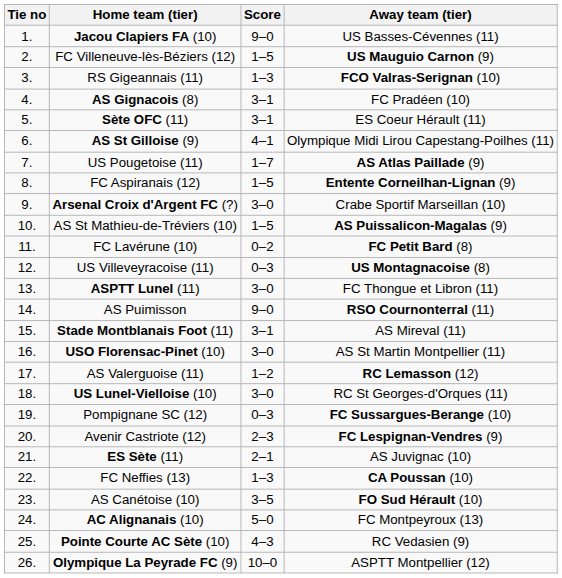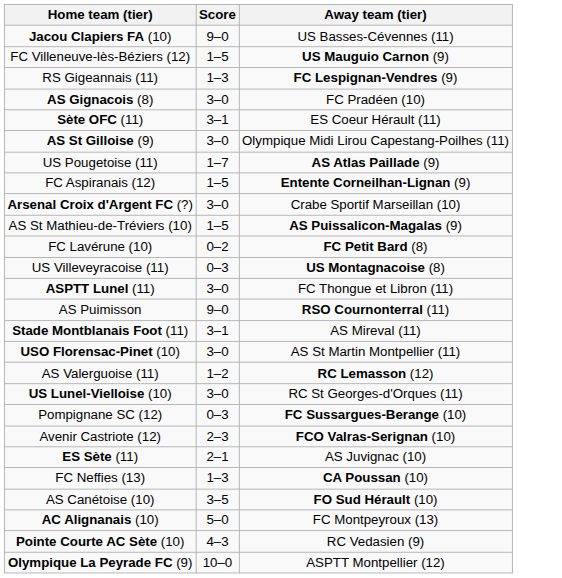- column: Tie no | 1. | 2. | 3. | 4. | 5. | 6. | 7. | 8. | 9. | 10. | 11. | 12. | 13. | 14. | 15. | 16. | 17. | 18. | 19. | 20. | 21. | 22. | 23. | 24. | 25. | 26.
RS Gigeannais (11) | Away team (tier): FCO Valras-Serignan (10) -> FC Lespignan-Vendres (9)
AS Gignacois (8) | Score: 3–1 -> 3–0
AS St Gilloise (9) | Score: 4–1 -> 3–0
Avenir Castriote (12) | Away team (tier): FC Lespignan-Vendres (9) -> FCO Valras-Serignan (10)
